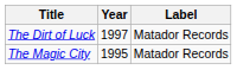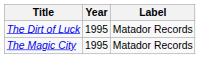The Dirt of Luck | Year: 1997 -> 1995
